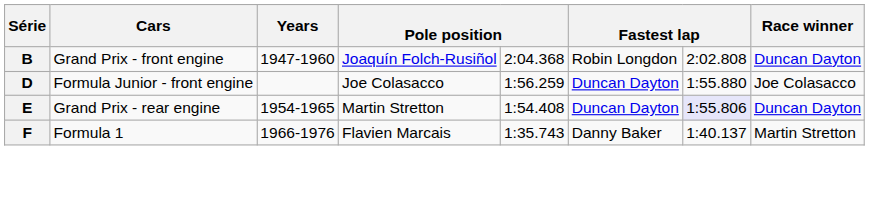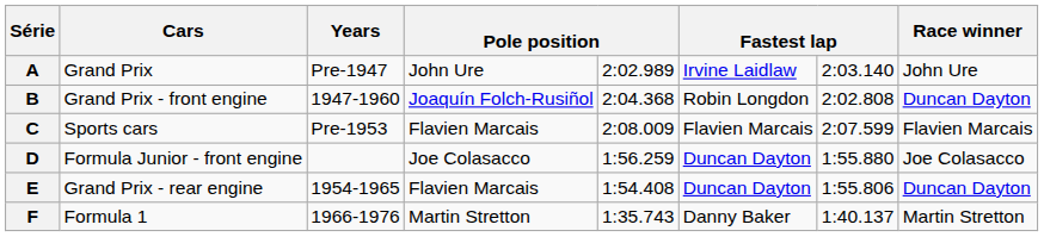+ row: A | Grand Prix | Pre-1947 | John Ure | 2:02.989 | Irvine Laidlaw | 2:03.140 | John Ure
+ row: C | Sports cars | Pre-1953 | Flavien Marcais | 2:08.009 | Flavien Marcais | 2:07.599 | Flavien Marcais
E | column 4: Martin Stretton -> Flavien Marcais
E | column 7: lavender background -> no background
F | column 4: Flavien Marcais -> Martin Stretton
